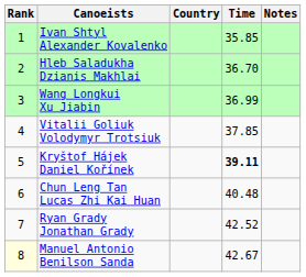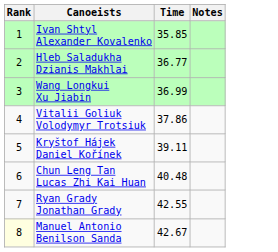- column: Country
Hleb Saladukha Dzianis Makhlai | Time: 36.70 -> 36.77
Vitalii Goliuk Volodymyr Trotsiuk | Time: 37.85 -> 37.86
Kryštof Hájek Daniel Kořínek | Time: bold -> normal
Ryan Grady Jonathan Grady | Time: 42.52 -> 42.55
